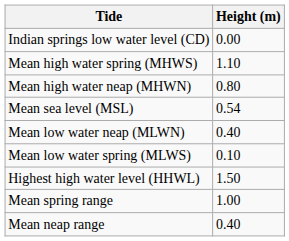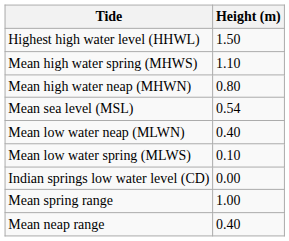rows swapped: Highest high water level (HHWL) <-> Indian springs low water level (CD)
